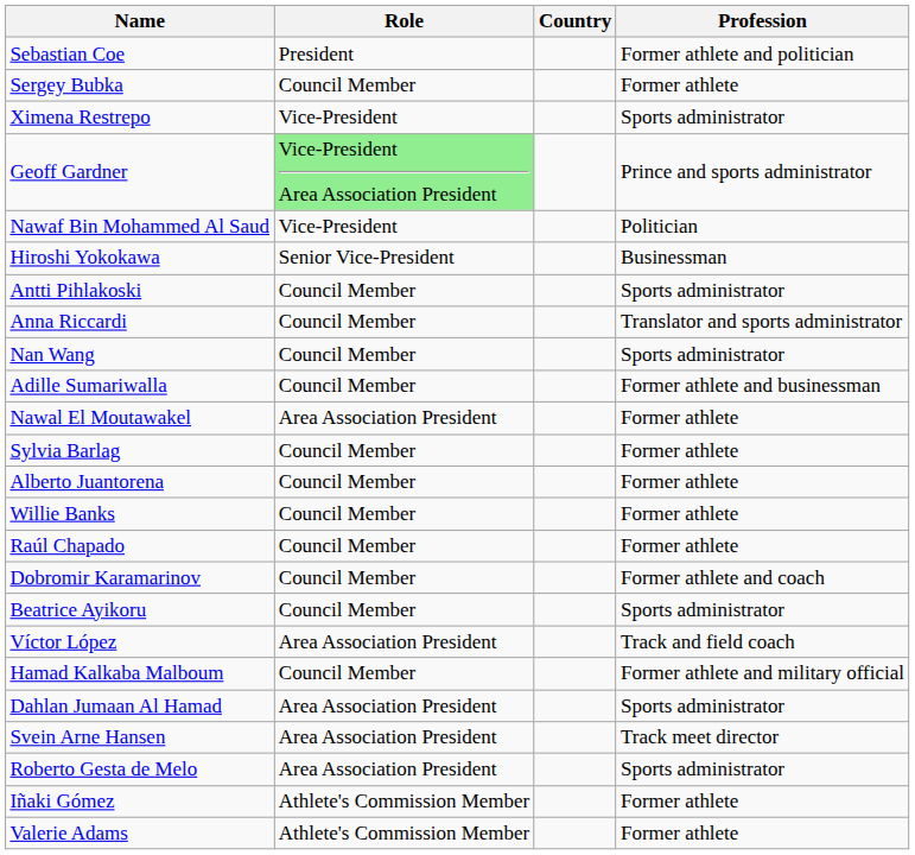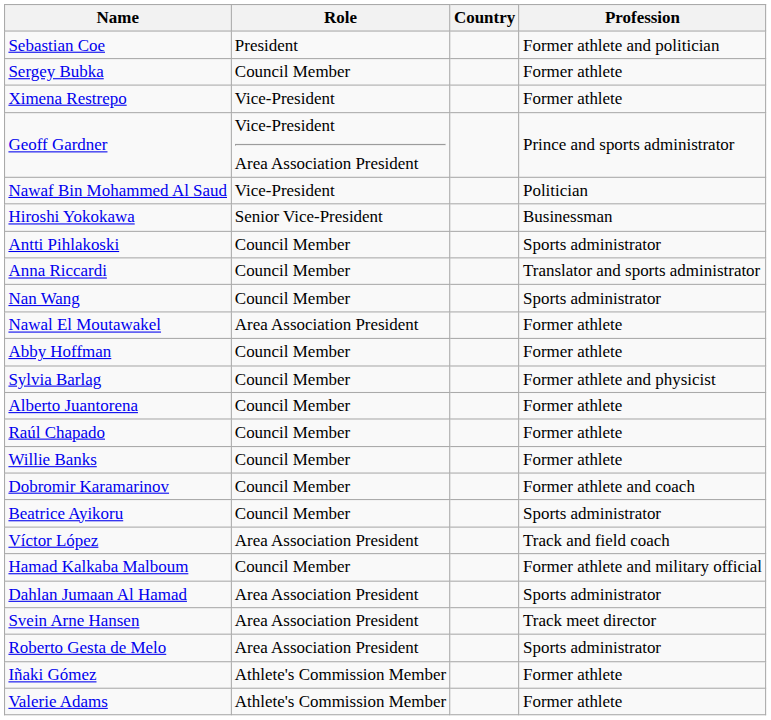Ximena Restrepo | Profession: Sports administrator -> Former athlete
Geoff Gardner | Role: lightgreen background -> no background
- row: Adille Sumariwalla | Council Member | Former athlete and businessman
+ row: Abby Hoffman | Council Member | Former athlete
Sylvia Barlag | Profession: Former athlete -> Former athlete and physicist
rows swapped: Willie Banks <-> Raúl Chapado
